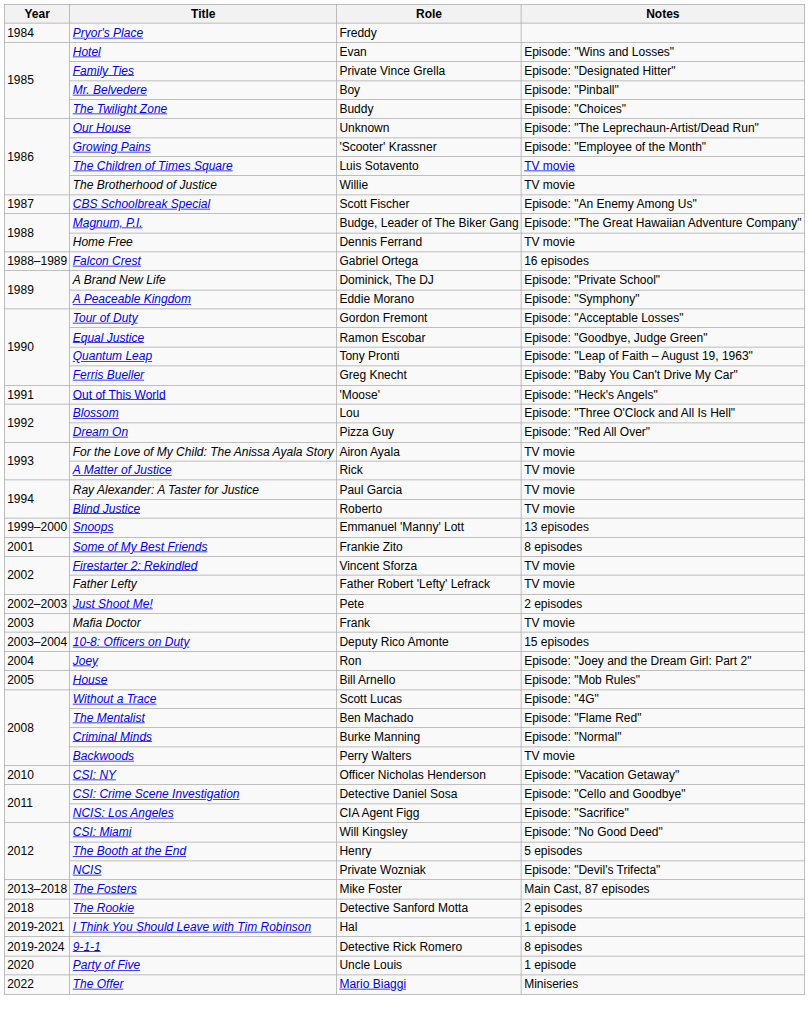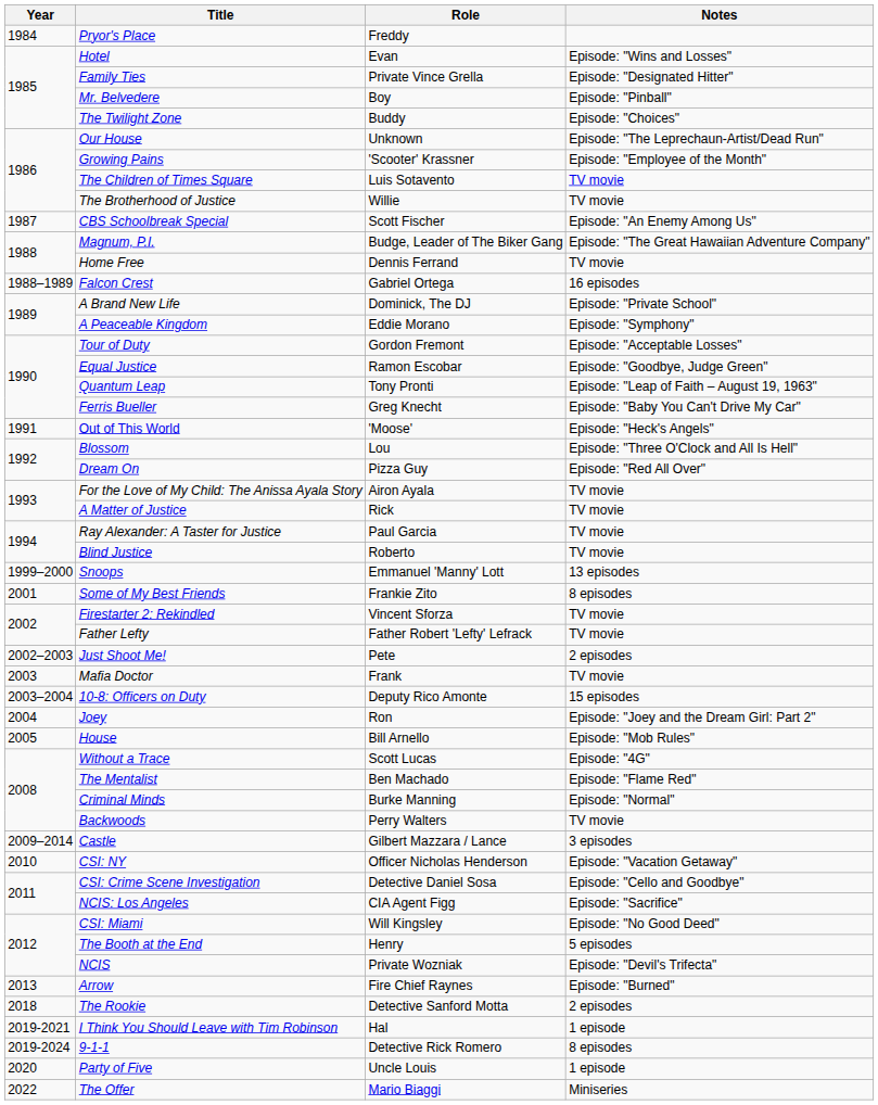+ row: 2009–2014 | Castle | Gilbert Mazzara / Lance | 3 episodes
+ row: 2013 | Arrow | Fire Chief Raynes | Episode: "Burned"
- row: 2013–2018 | The Fosters | Mike Foster | Main Cast, 87 episodes
